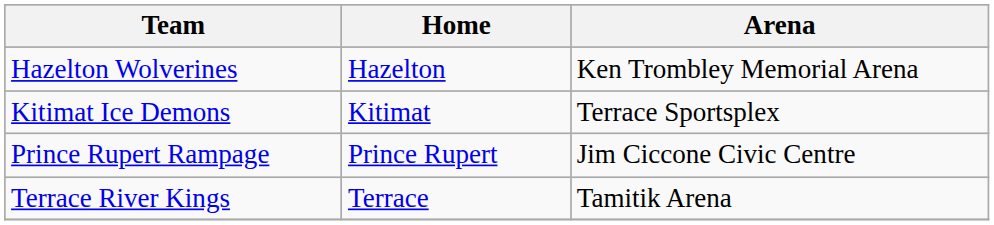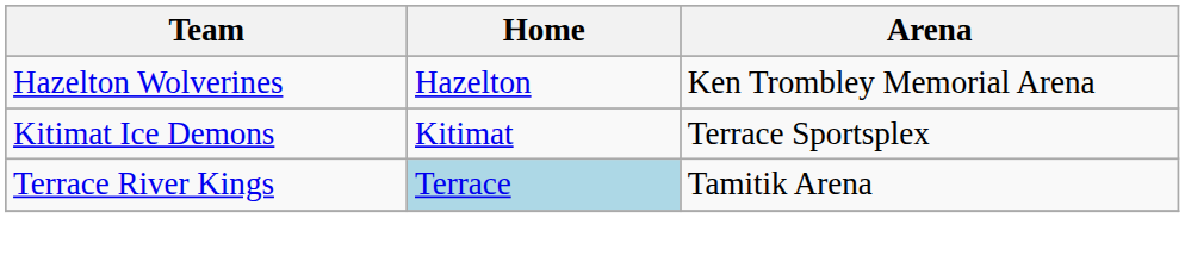- row: Prince Rupert Rampage | Prince Rupert | Jim Ciccone Civic Centre
Terrace River Kings | Home: no background -> lightblue background
